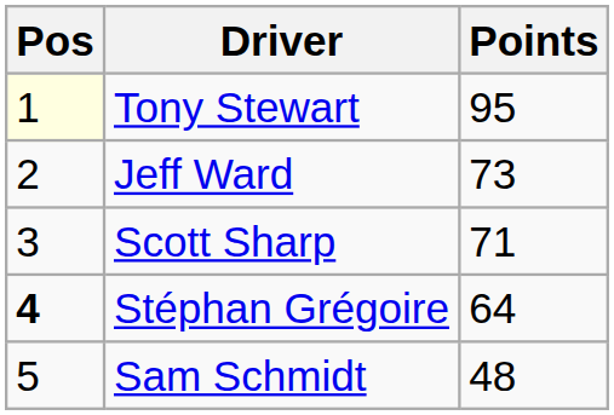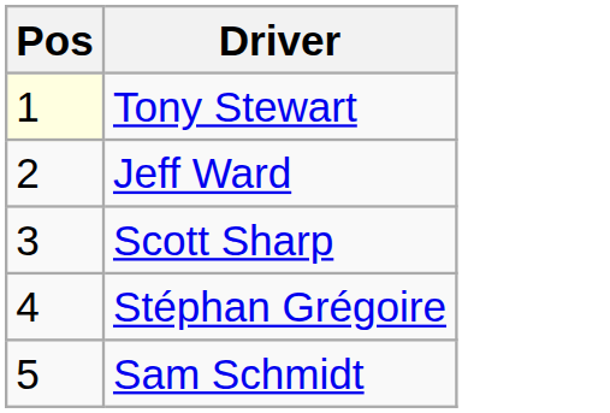- column: Points | 95 | 73 | 71 | 64 | 48
Stéphan Grégoire | Pos: bold -> normal
